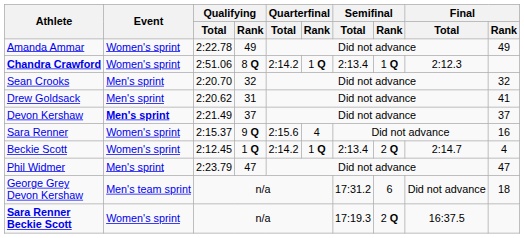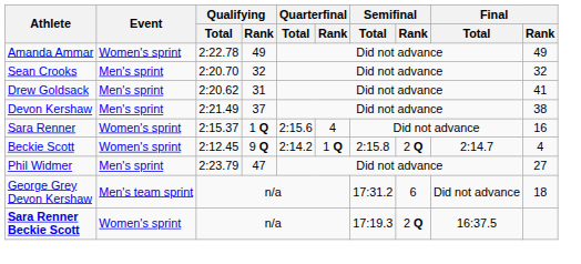- row: Chandra Crawford | Women's sprint | 2:51.06 | 8 Q | 2:14.2 | 1 Q | 2:13.4 | 1 Q | 2:12.3
Devon Kershaw | Event: bold -> normal
Devon Kershaw | Final / Rank: 37 -> 38
Sara Renner | Qualifying / Rank: 9 Q -> 1 Q
Beckie Scott | Qualifying / Rank: 1 Q -> 9 Q
Beckie Scott | Semifinal / Total: 2:13.4 -> 2:15.8
Phil Widmer | Final / Rank: 47 -> 27
